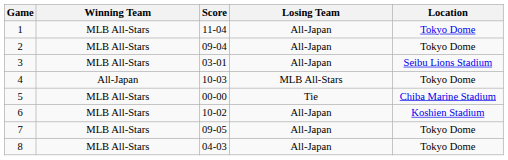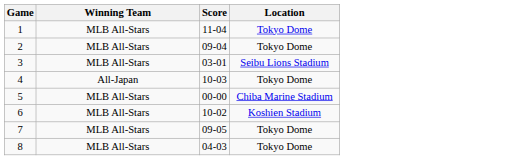- column: Losing Team | All-Japan | All-Japan | All-Japan | MLB All-Stars | Tie | All-Japan | All-Japan | All-Japan
